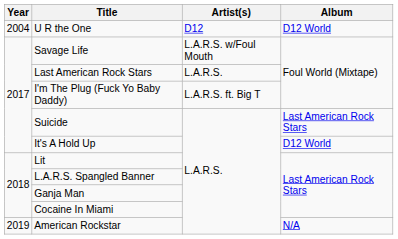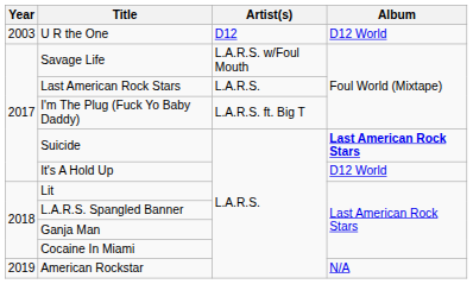U R the One | Year: 2004 -> 2003
Suicide | Album: normal -> bold
